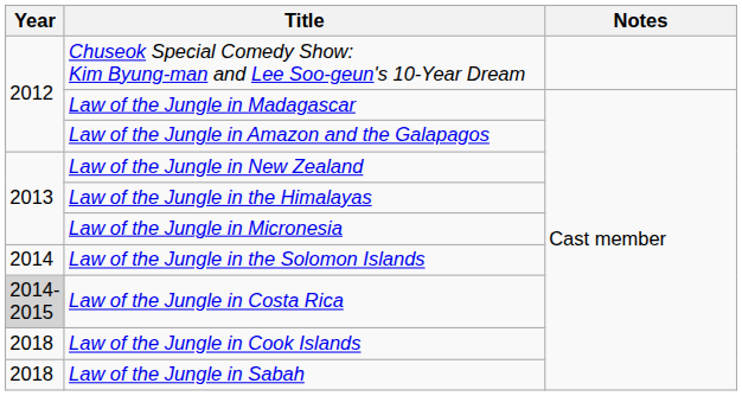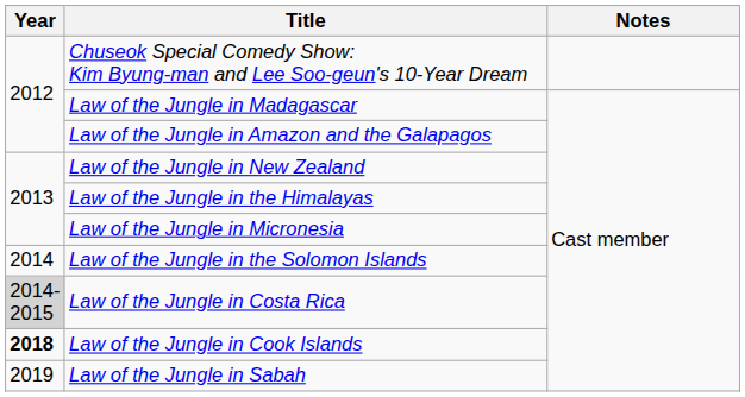Law of the Jungle in Cook Islands | Year: normal -> bold
Law of the Jungle in Sabah | Year: 2018 -> 2019
